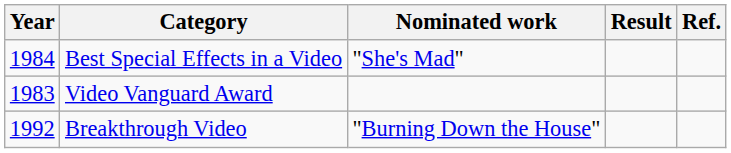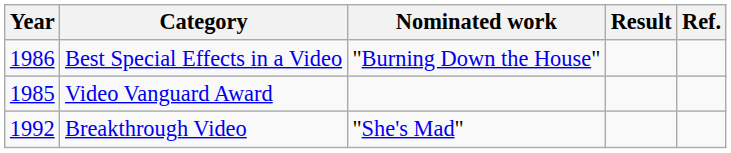Best Special Effects in a Video | Year: 1984 -> 1986
Best Special Effects in a Video | Nominated work: "She's Mad" -> "Burning Down the House"
Video Vanguard Award | Year: 1983 -> 1985
Breakthrough Video | Nominated work: "Burning Down the House" -> "She's Mad"
